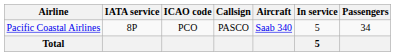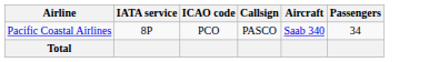- column: In service | 5 | 5
